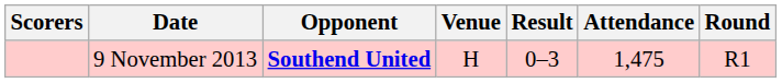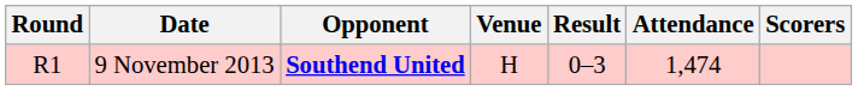columns swapped: Round <-> Scorers
9 November 2013 | Attendance: 1,475 -> 1,474
